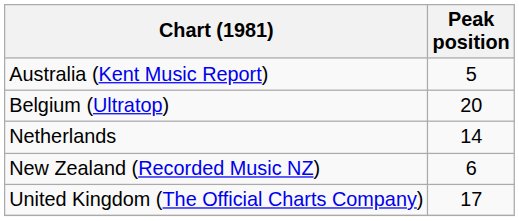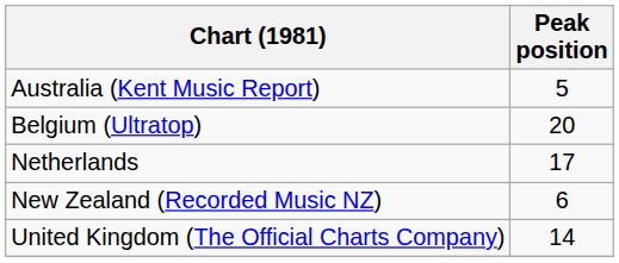Netherlands | Peak position: 14 -> 17
United Kingdom (The Official Charts Company) | Peak position: 17 -> 14
